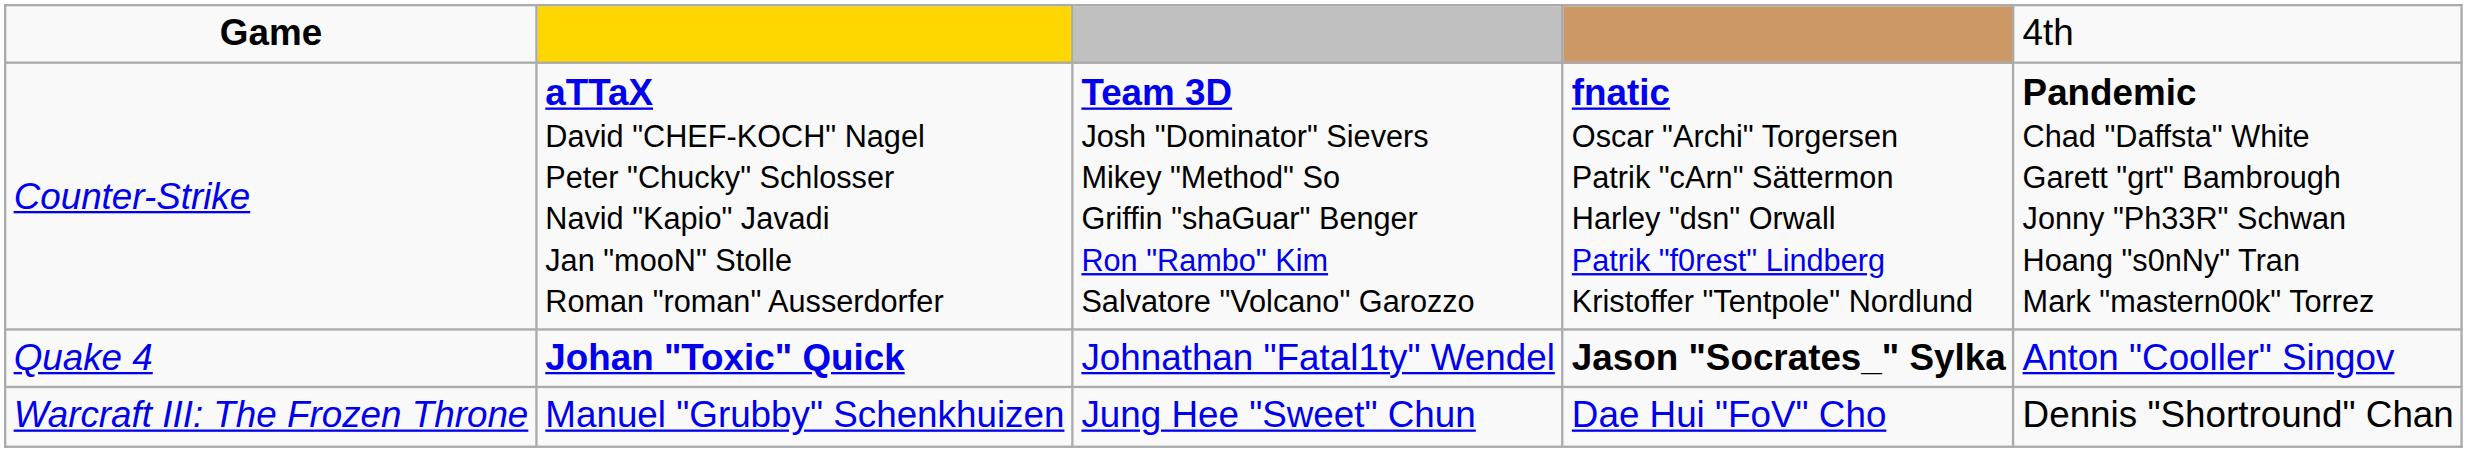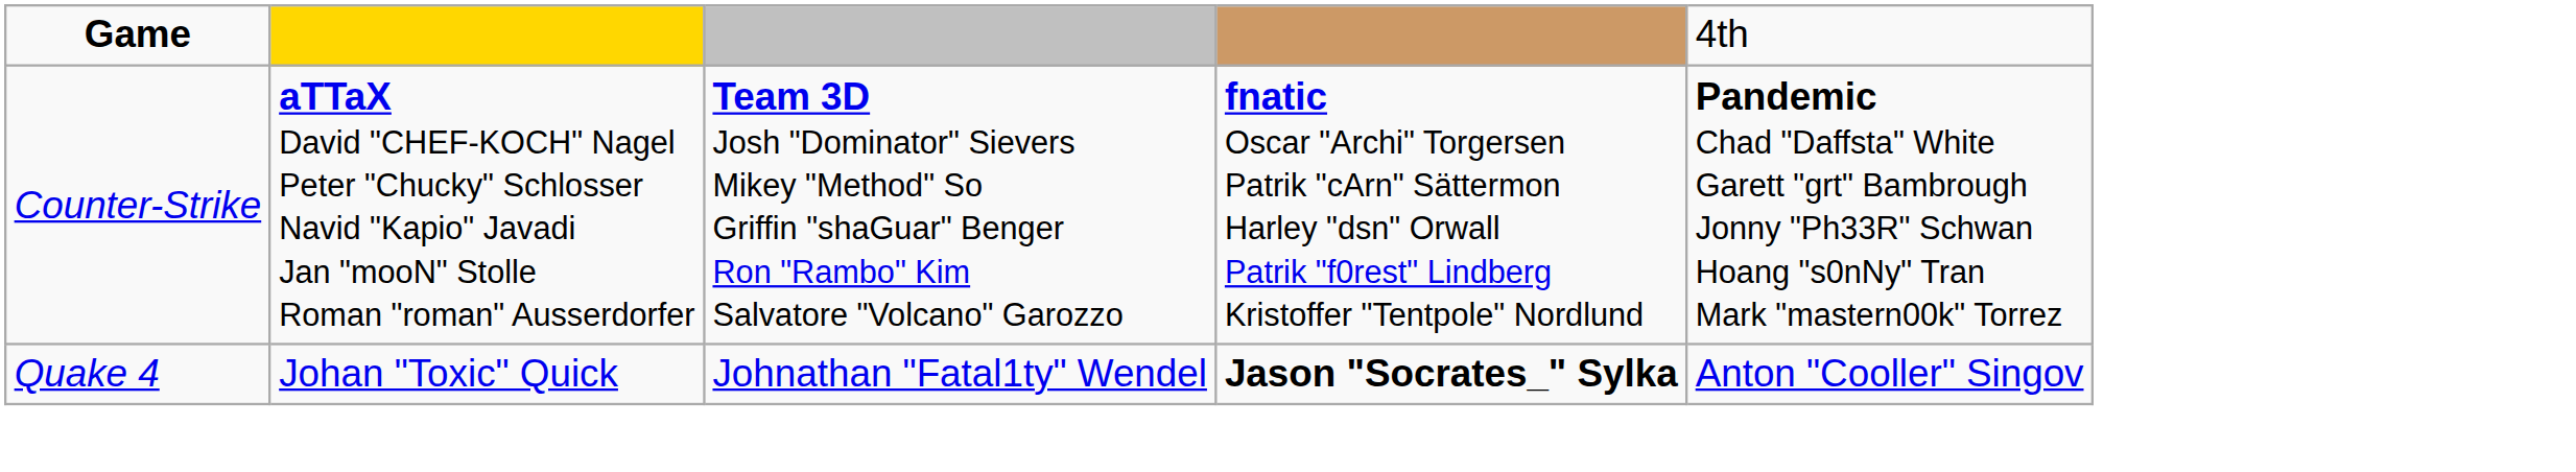Quake 4 | column 2: bold -> normal
- row: Warcraft III: The Frozen Throne | Manuel "Grubby" Schenkhuizen | Jung Hee "Sweet" Chun | Dae Hui "FoV" Cho | Dennis "Shortround" Chan
